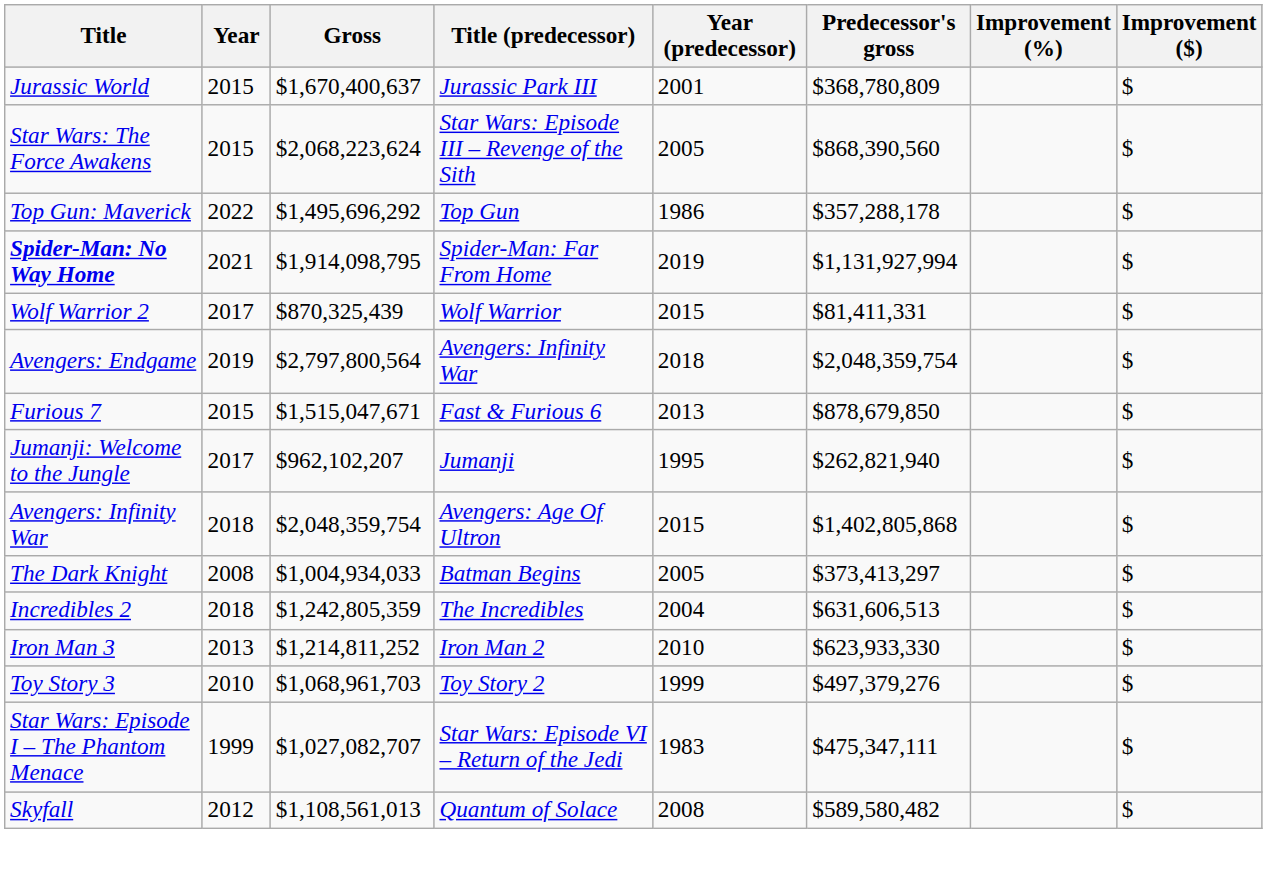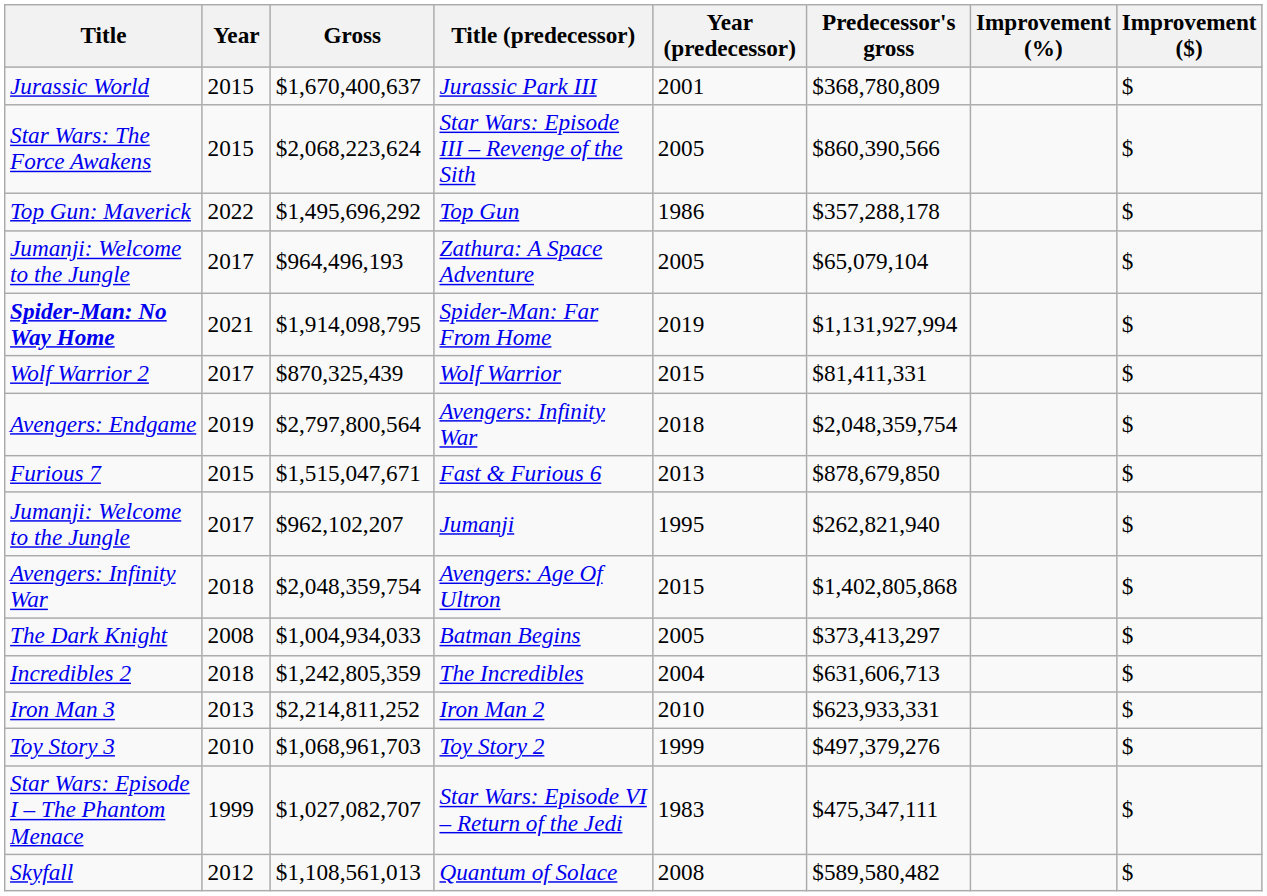Star Wars: Episode III – Revenge of the Sith | Predecessor's gross: $868,390,560 -> $860,390,566
+ row: Jumanji: Welcome to the Jungle | 2017 | $964,496,193 | Zathura: A Space Adventure | 2005 | $65,079,104 | $
The Incredibles | Predecessor's gross: $631,606,513 -> $631,606,713
Iron Man 2 | Gross: $1,214,811,252 -> $2,214,811,252
Iron Man 2 | Predecessor's gross: $623,933,330 -> $623,933,331
